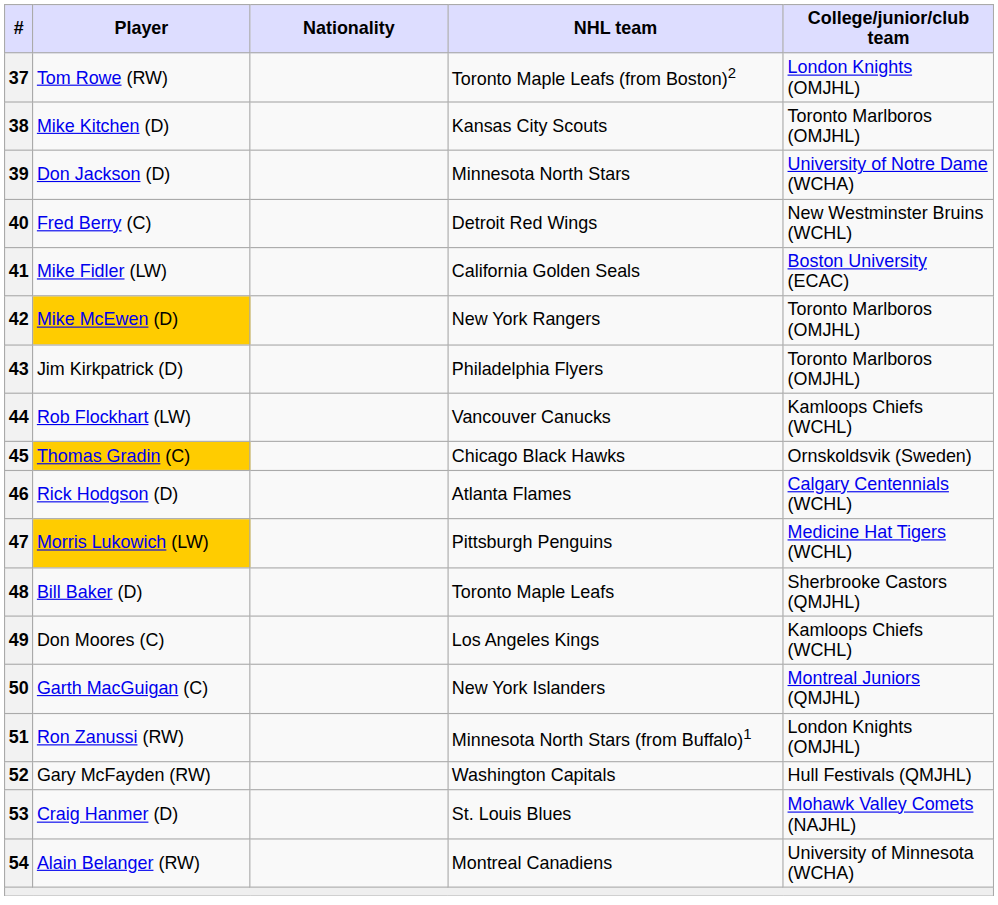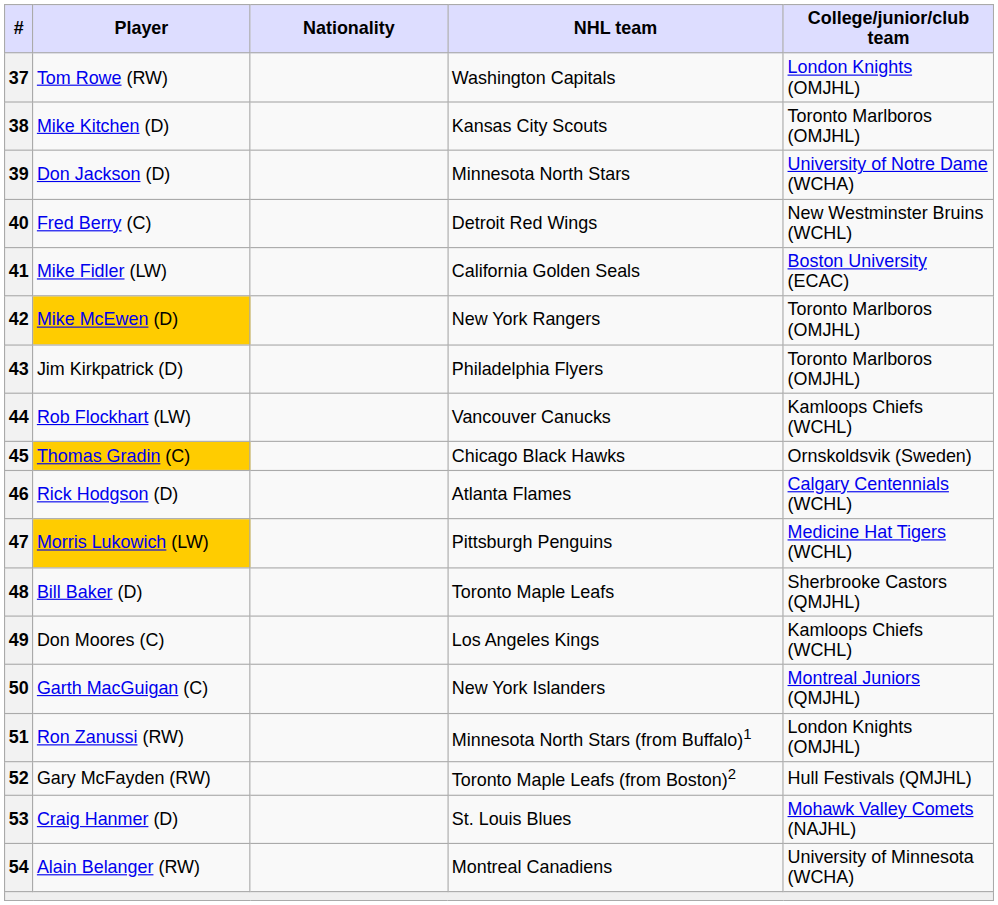37 | NHL team: Toronto Maple Leafs (from Boston)2 -> Washington Capitals
52 | NHL team: Washington Capitals -> Toronto Maple Leafs (from Boston)2
